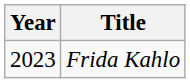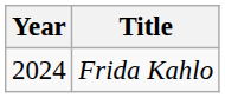Frida Kahlo | Year: 2023 -> 2024
